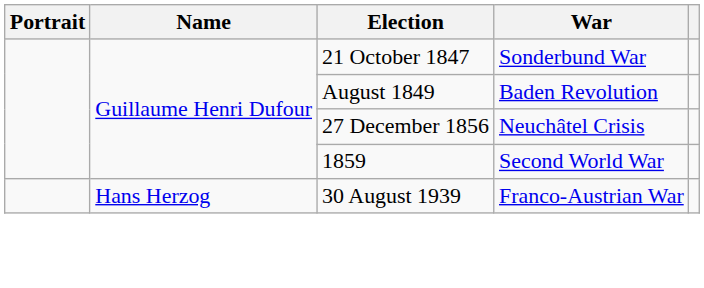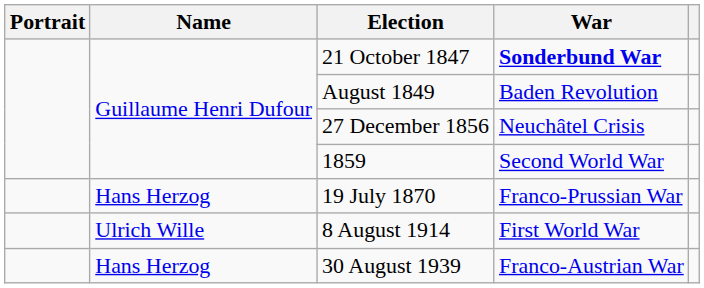21 October 1847 | War: normal -> bold
+ row: Hans Herzog | 19 July 1870 | Franco-Prussian War
+ row: Ulrich Wille | 8 August 1914 | First World War
